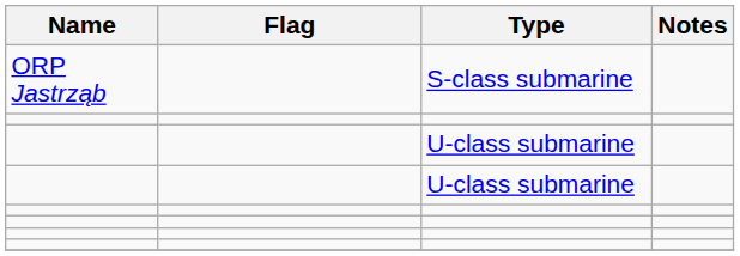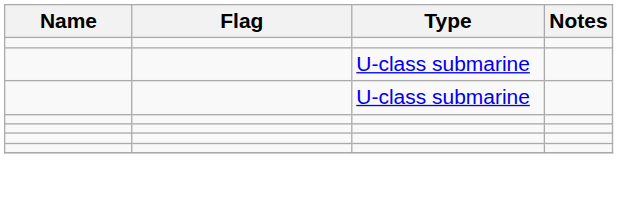- row: ORP Jastrząb | S-class submarine
